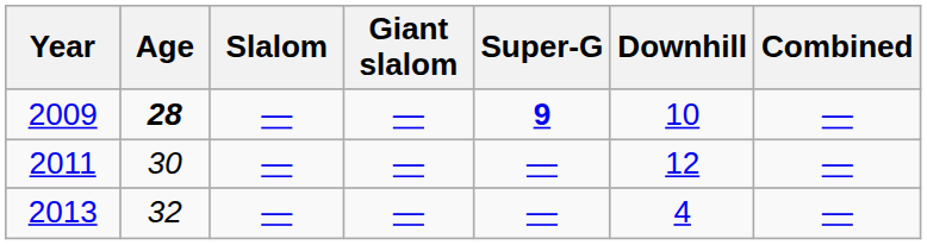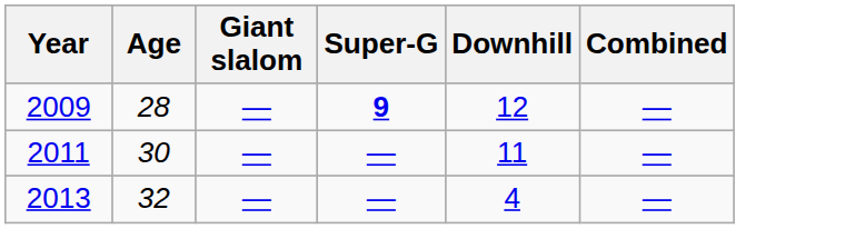- column: Slalom | — | — | —
2009 | Age: bold -> normal
2009 | Downhill: 10 -> 12
2011 | Downhill: 12 -> 11
